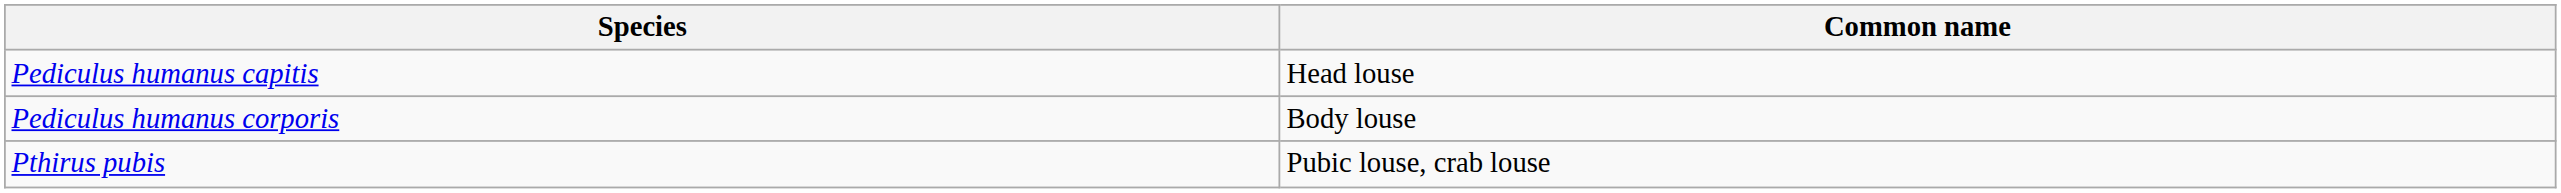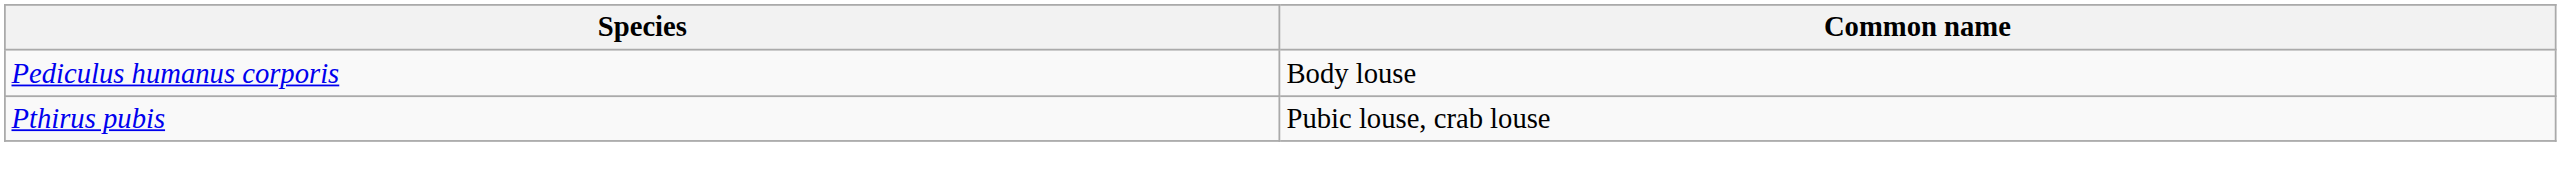- row: Pediculus humanus capitis | Head louse
